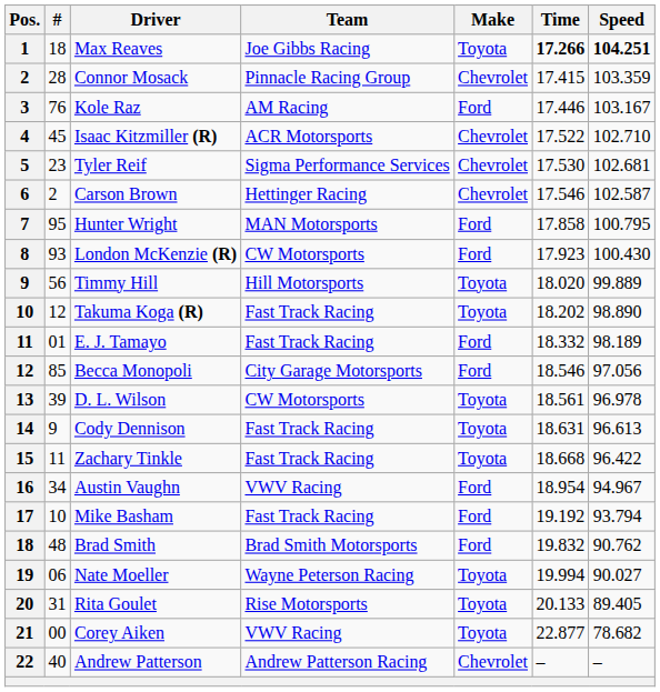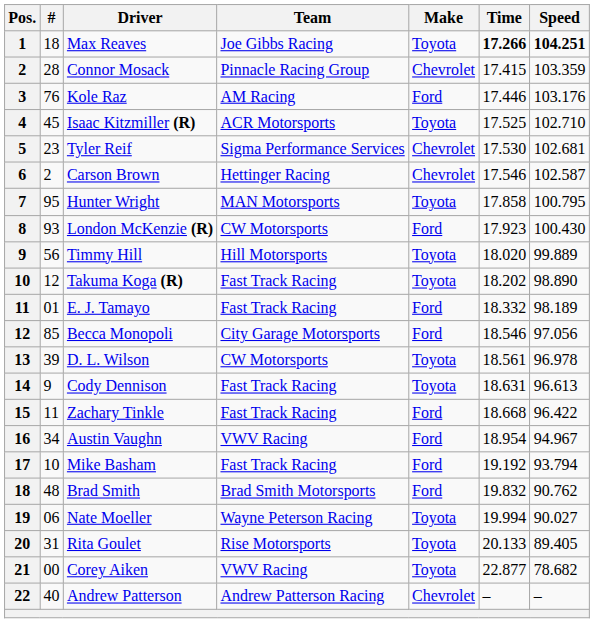Kole Raz | Speed: 103.167 -> 103.176
Isaac Kitzmiller (R) | Make: Chevrolet -> Toyota
Isaac Kitzmiller (R) | Time: 17.522 -> 17.525
Hunter Wright | Make: Ford -> Toyota
Zachary Tinkle | Make: Toyota -> Ford
